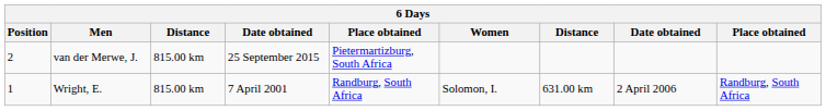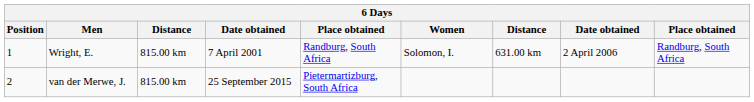rows swapped: Wright, E. <-> van der Merwe, J.
